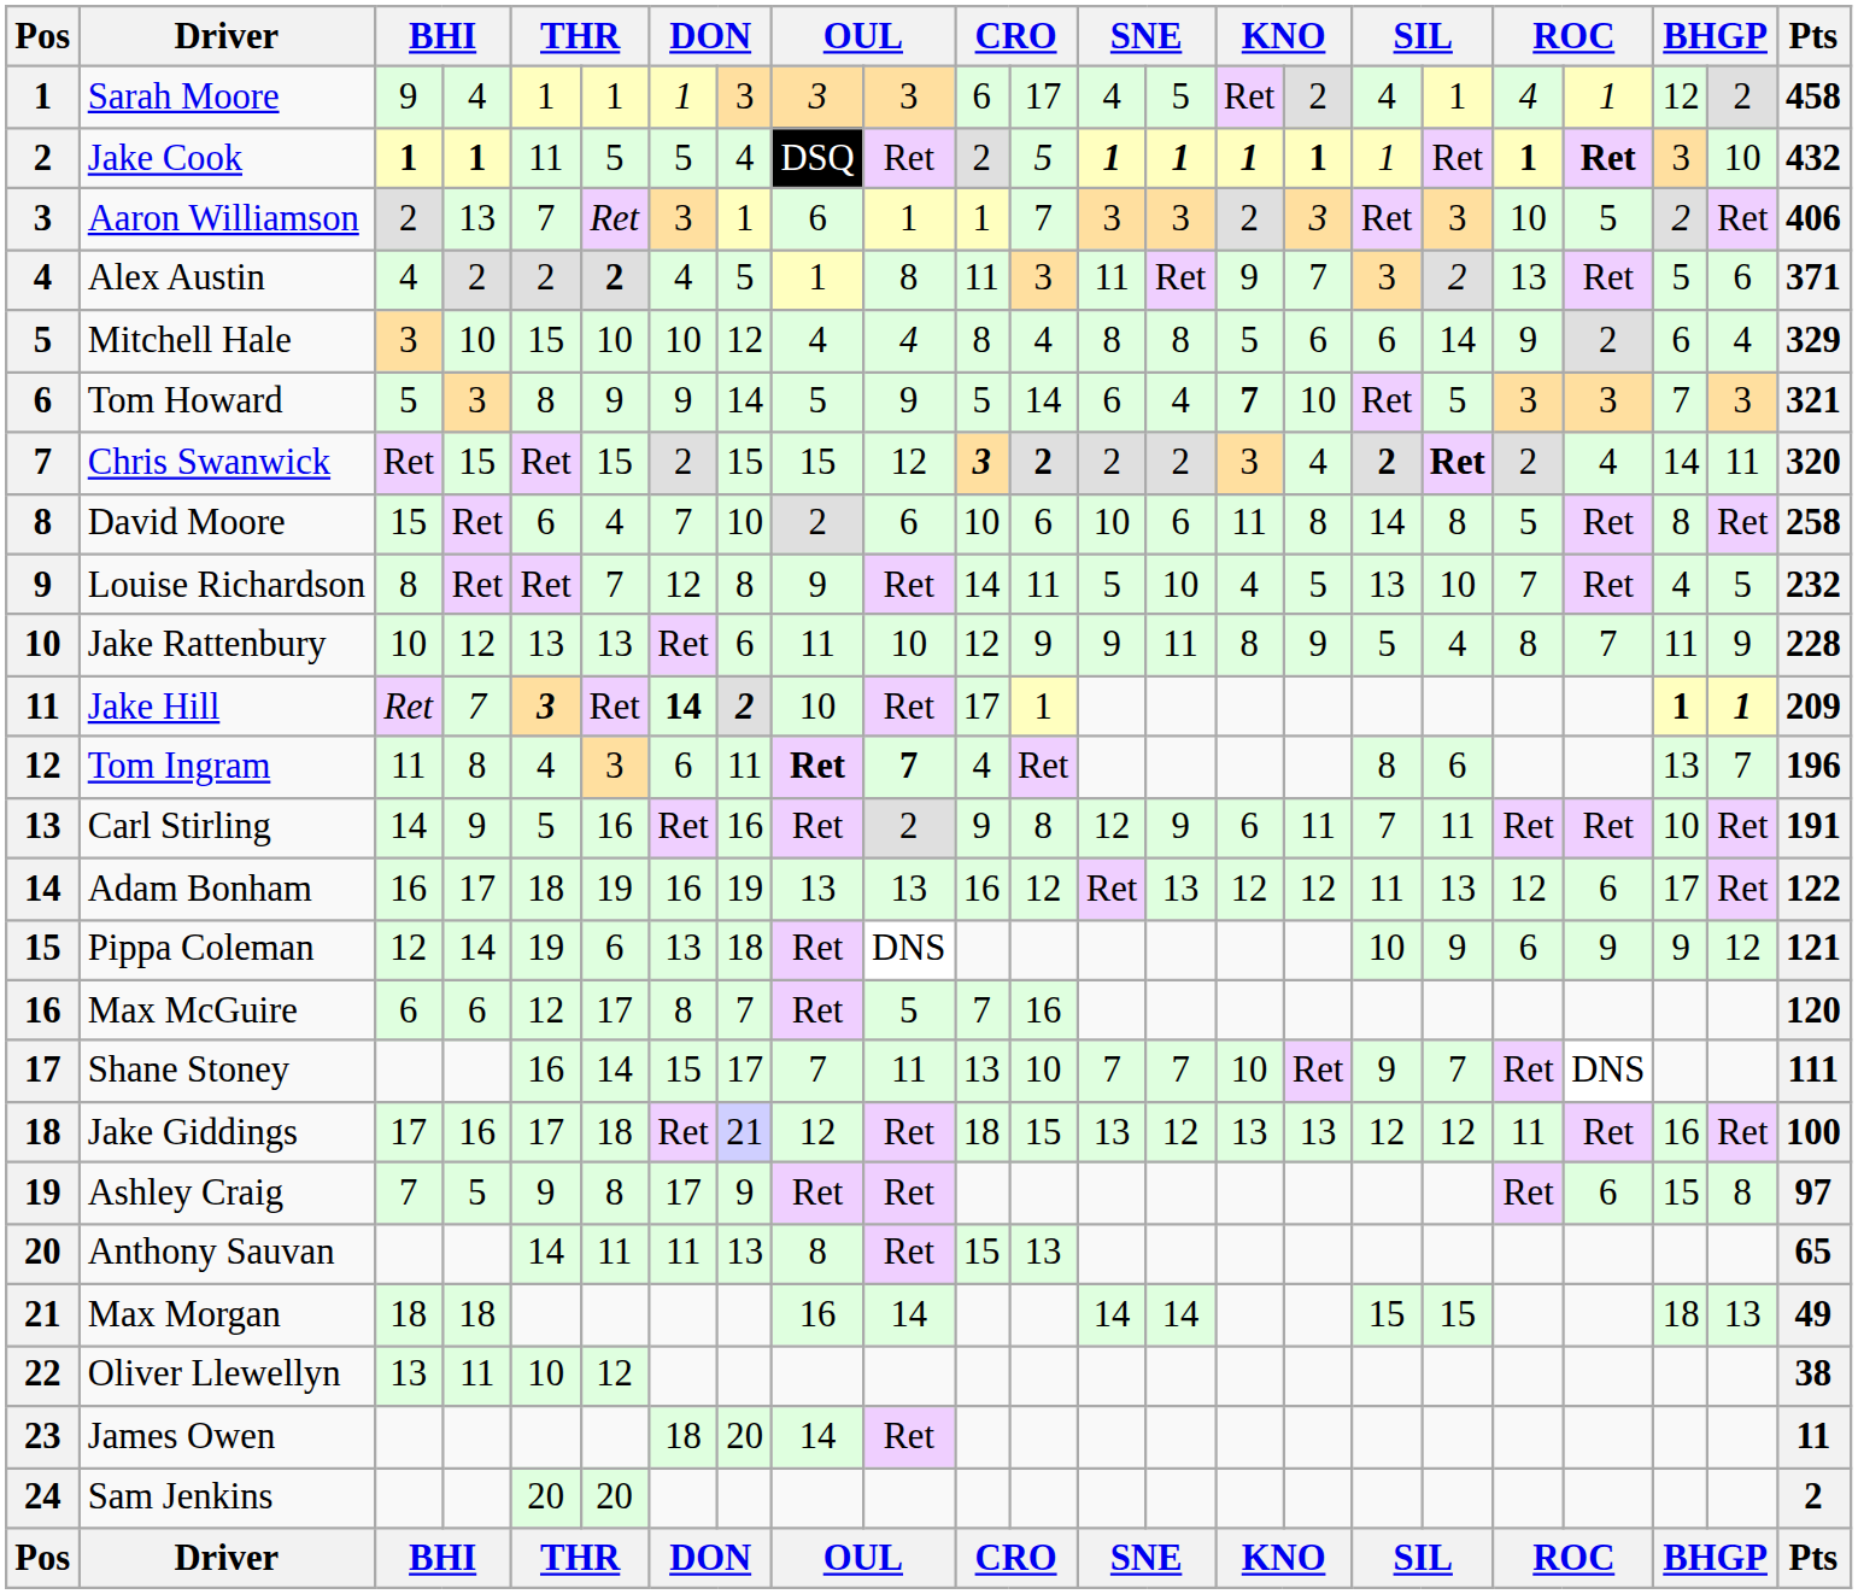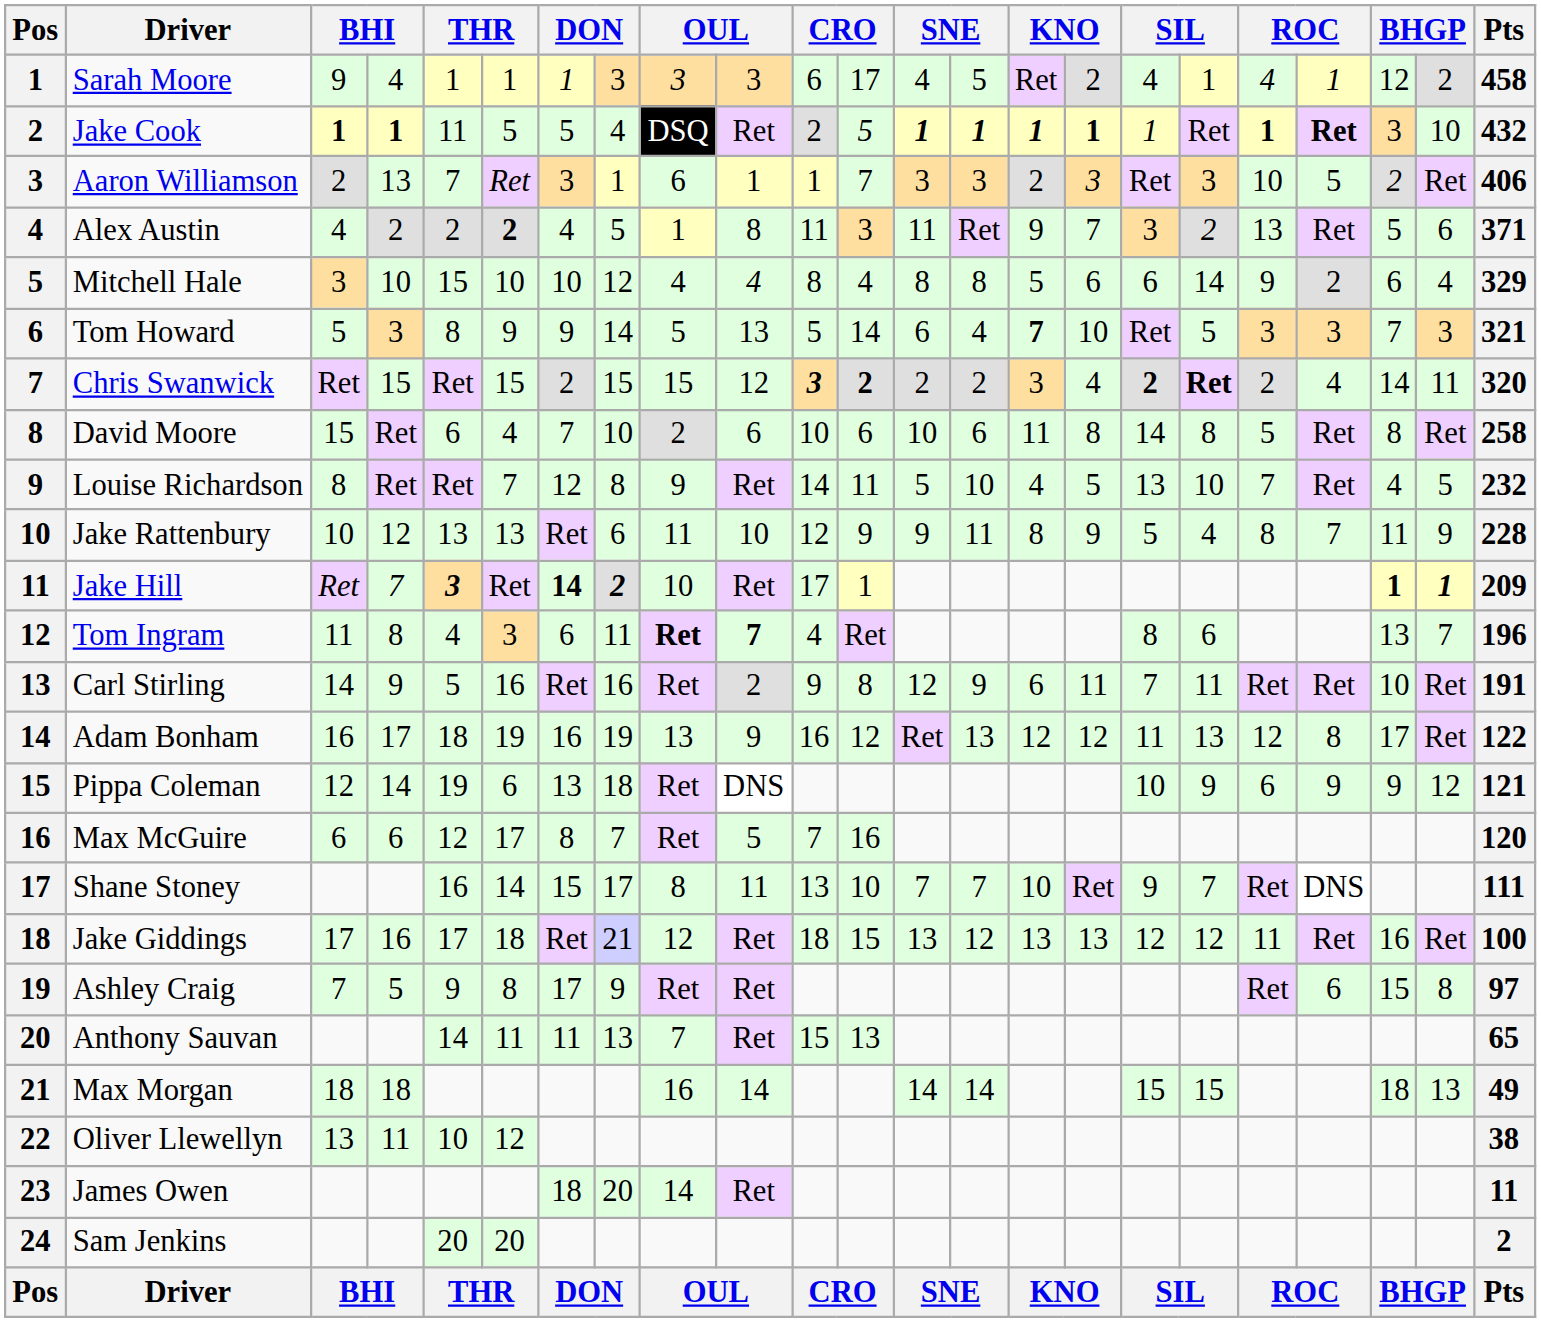Tom Howard | column 10: 9 -> 13
Adam Bonham | column 10: 13 -> 9
Adam Bonham | column 20: 6 -> 8
Shane Stoney | column 9: 7 -> 8
Anthony Sauvan | column 9: 8 -> 7
